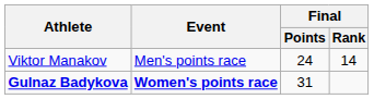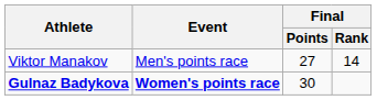Viktor Manakov | Final / Points: 24 -> 27
Gulnaz Badykova | Final / Points: 31 -> 30
